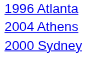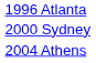rows swapped: 2000 Sydney <-> 2004 Athens
